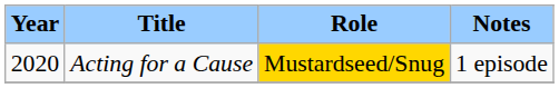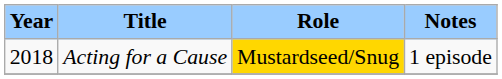Acting for a Cause | Year: 2020 -> 2018
